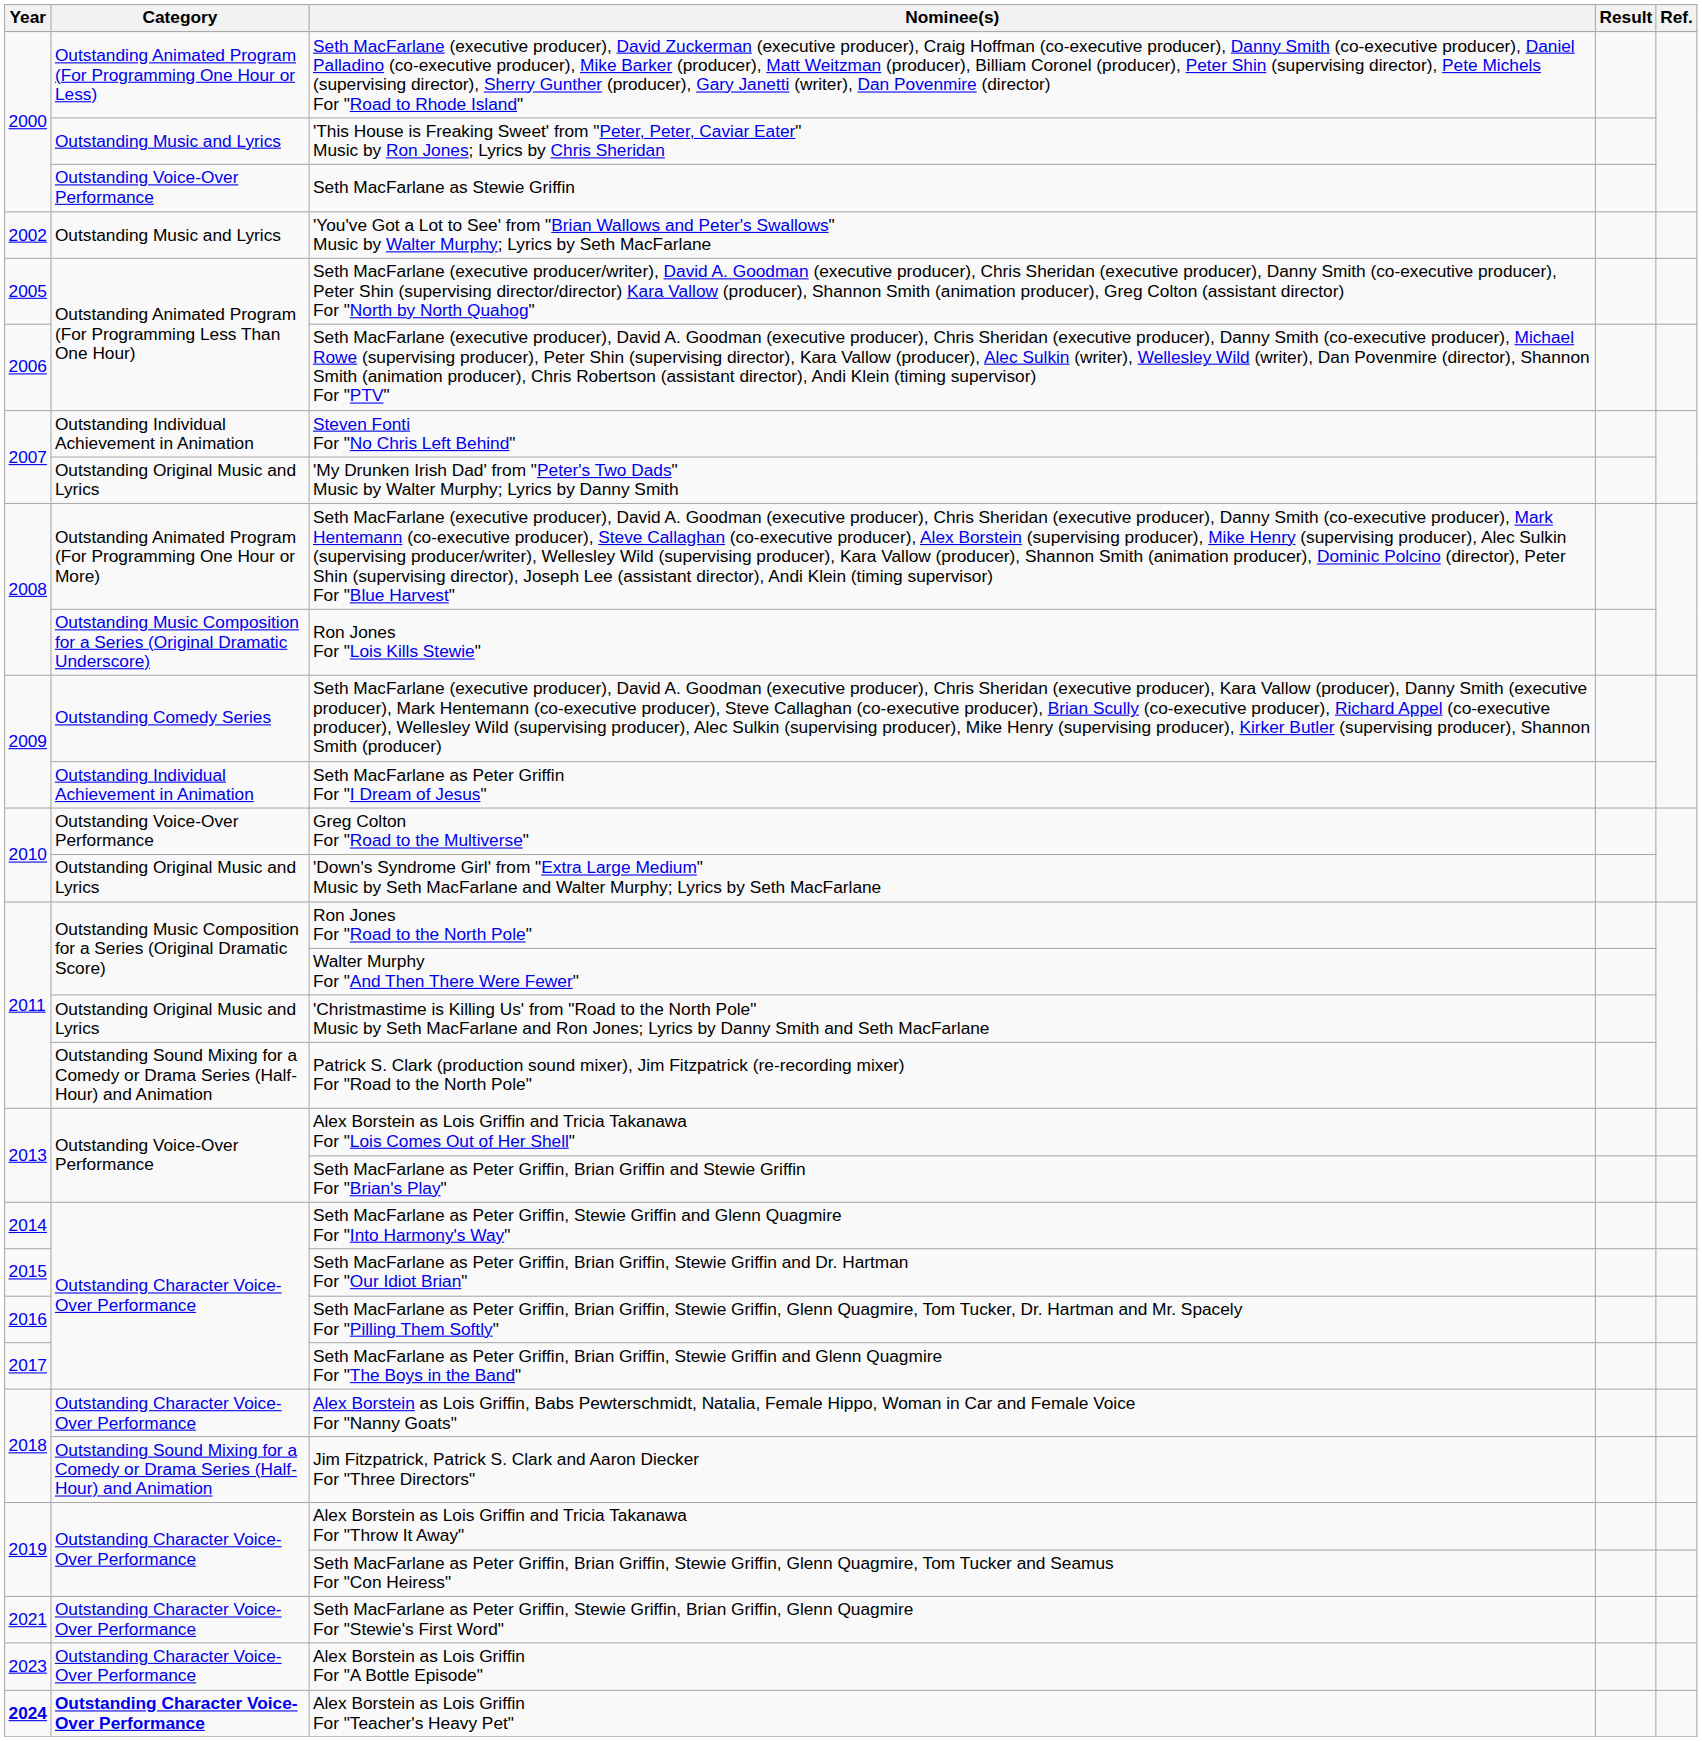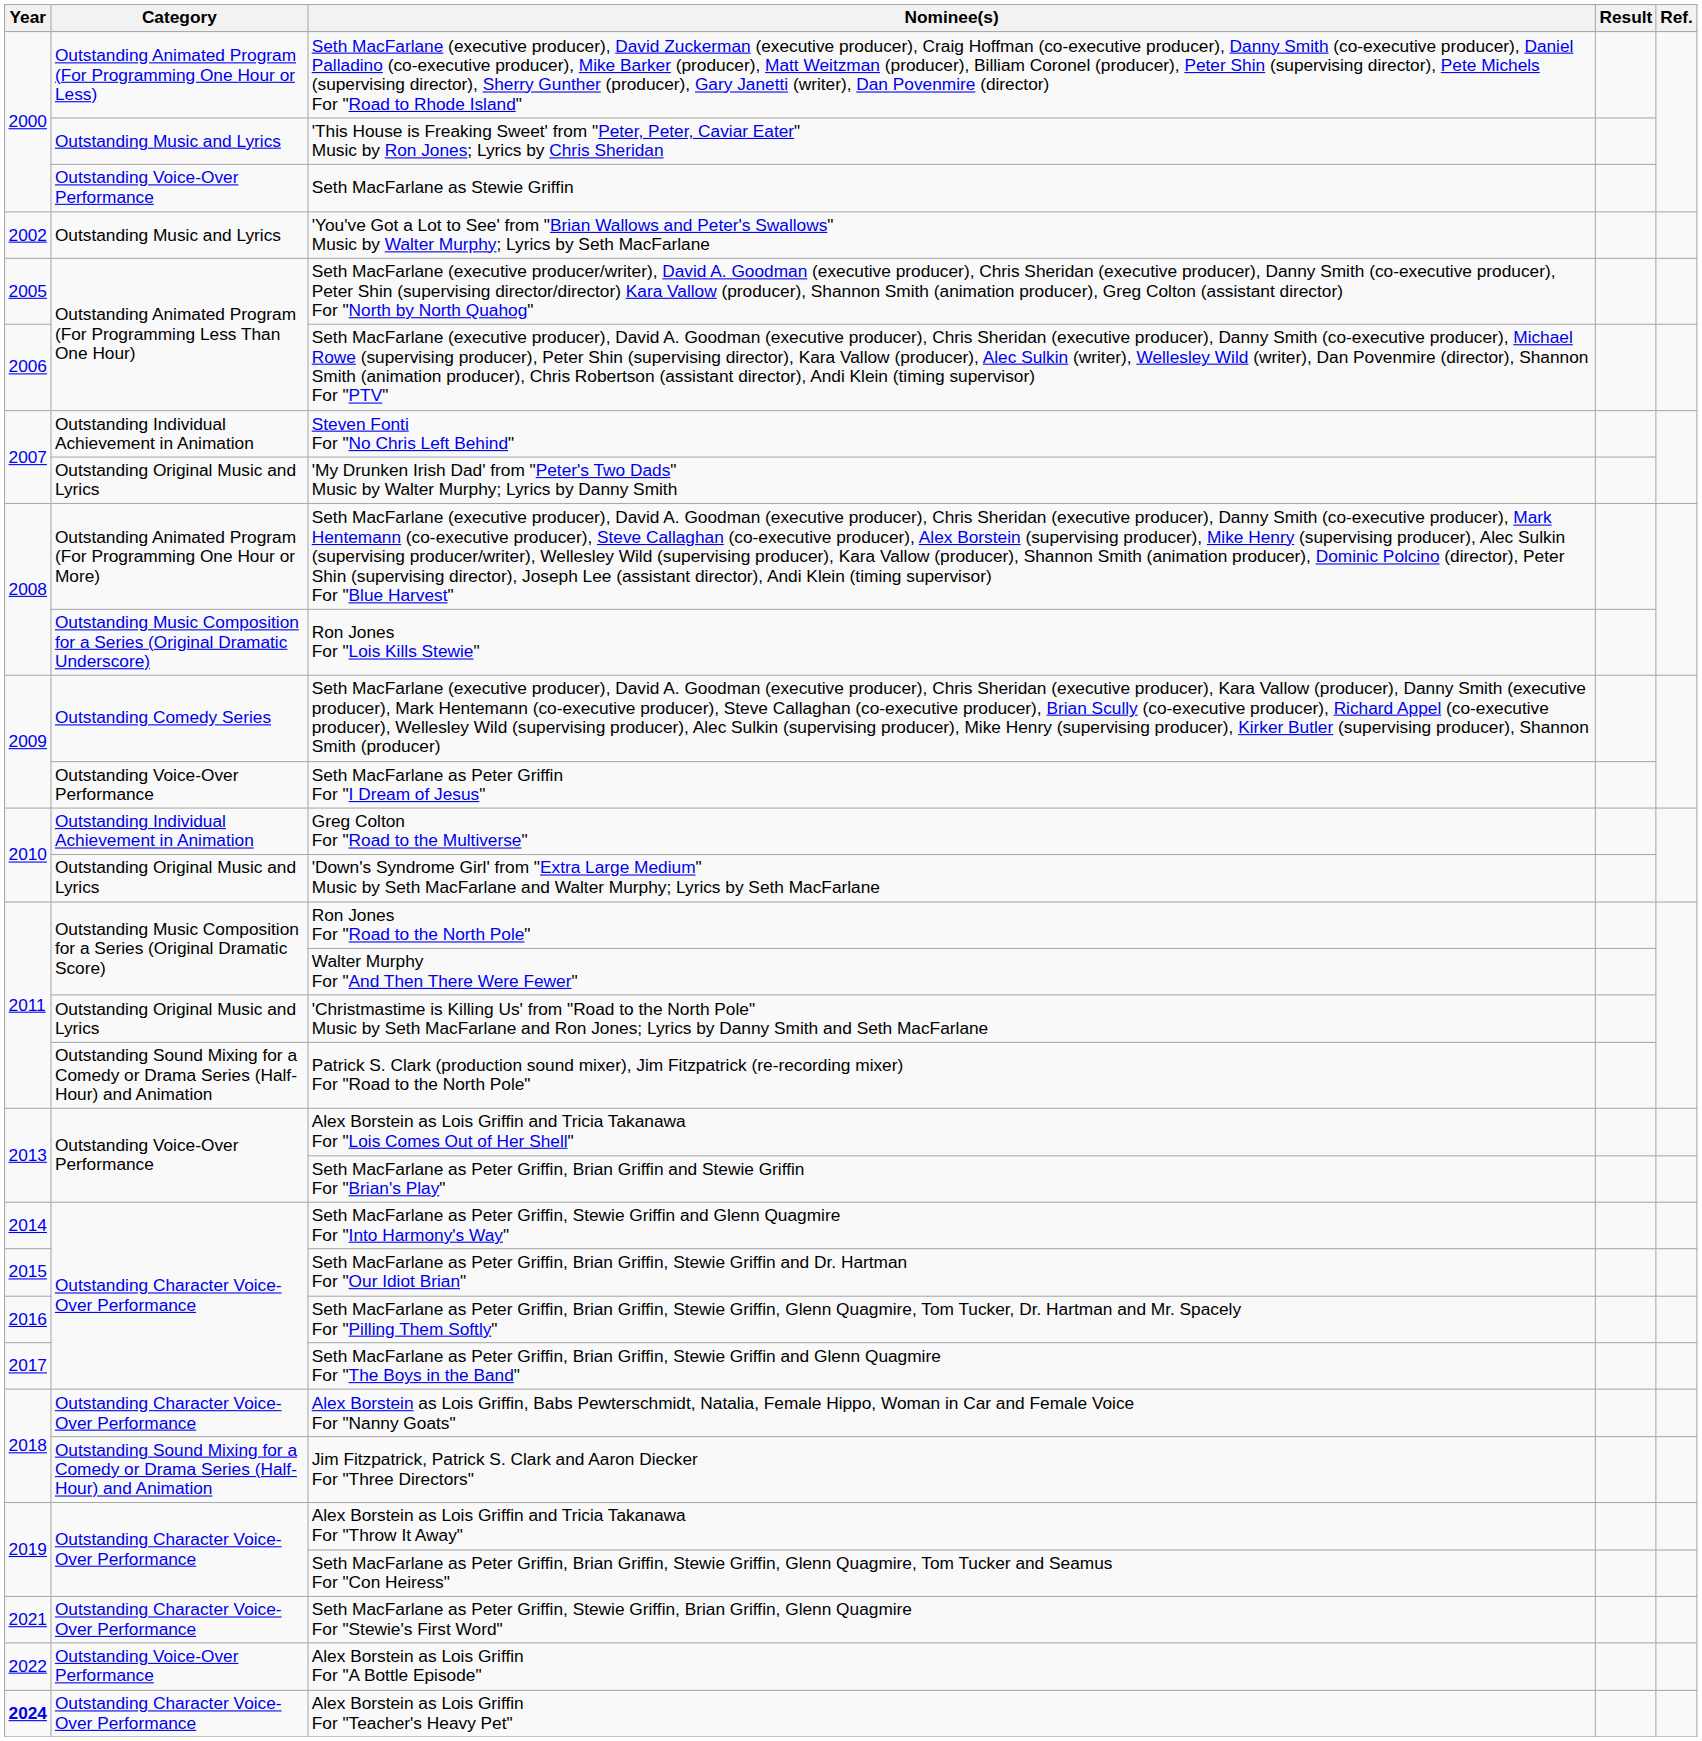Seth MacFarlane as Peter Griffin For "I Dream of Jesus" | Category: Outstanding Individual Achievement in Animation -> Outstanding Voice-Over Performance
Greg Colton For "Road to the Multiverse" | Category: Outstanding Voice-Over Performance -> Outstanding Individual Achievement in Animation
Alex Borstein as Lois Griffin For "A Bottle Episode" | Year: 2023 -> 2022
Alex Borstein as Lois Griffin For "A Bottle Episode" | Category: Outstanding Character Voice-Over Performance -> Outstanding Voice-Over Performance
Alex Borstein as Lois Griffin For "Teacher's Heavy Pet" | Category: bold -> normal
